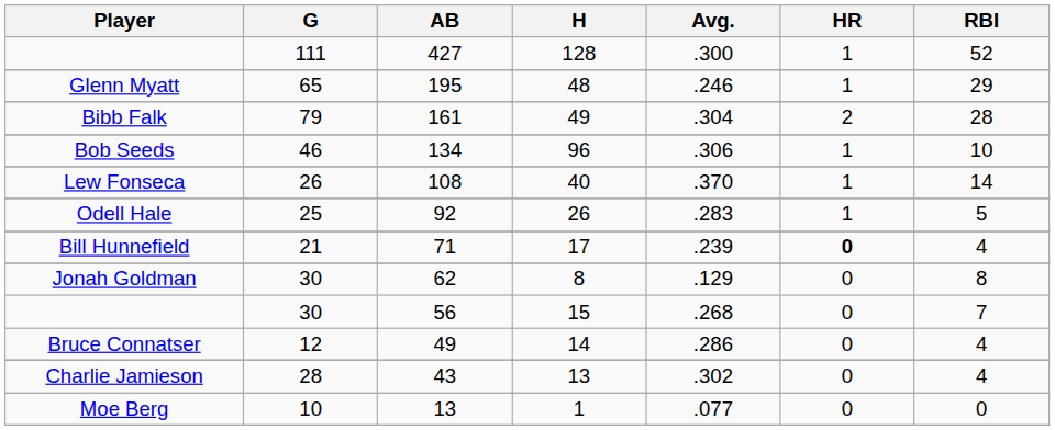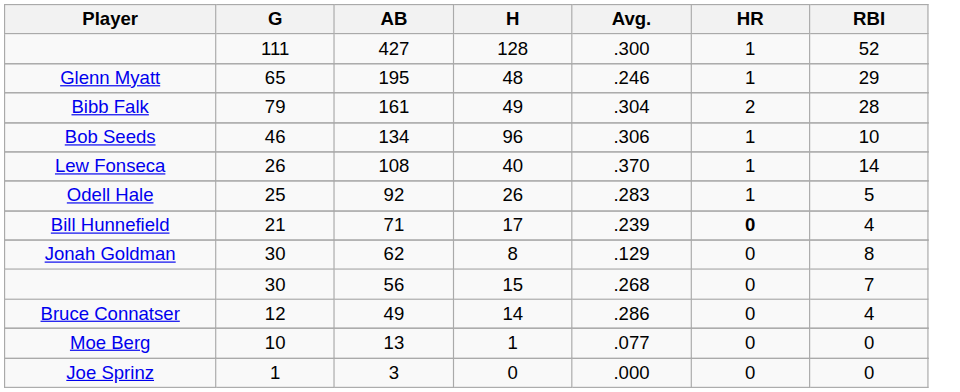- row: Charlie Jamieson | 28 | 43 | 13 | .302 | 0 | 4
+ row: Joe Sprinz | 1 | 3 | 0 | .000 | 0 | 0
